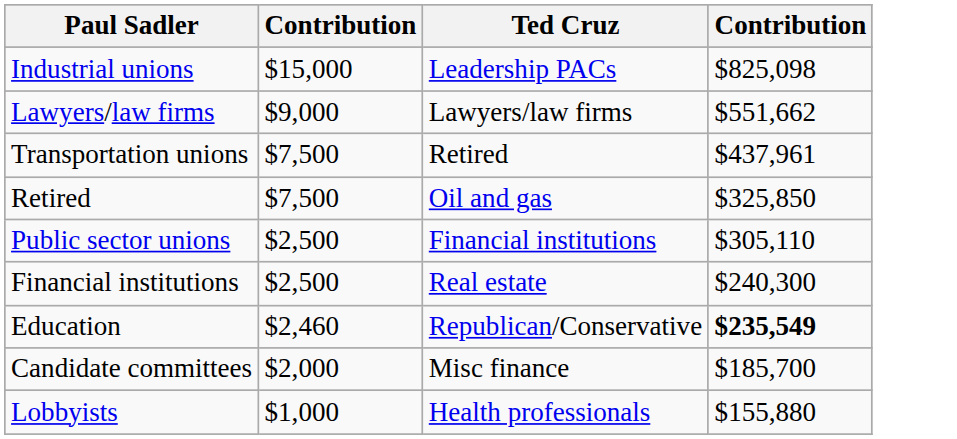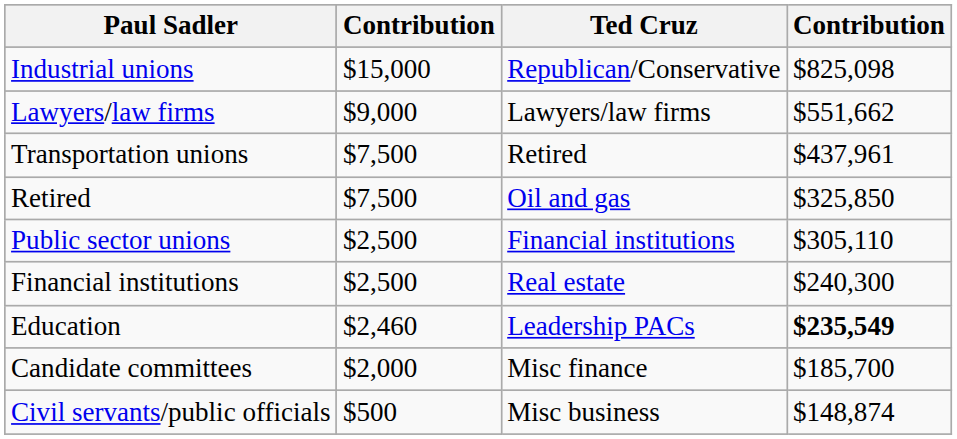Industrial unions | Ted Cruz: Leadership PACs -> Republican/Conservative
Education | Ted Cruz: Republican/Conservative -> Leadership PACs
- row: Lobbyists | $1,000 | Health professionals | $155,880
+ row: Civil servants/public officials | $500 | Misc business | $148,874
